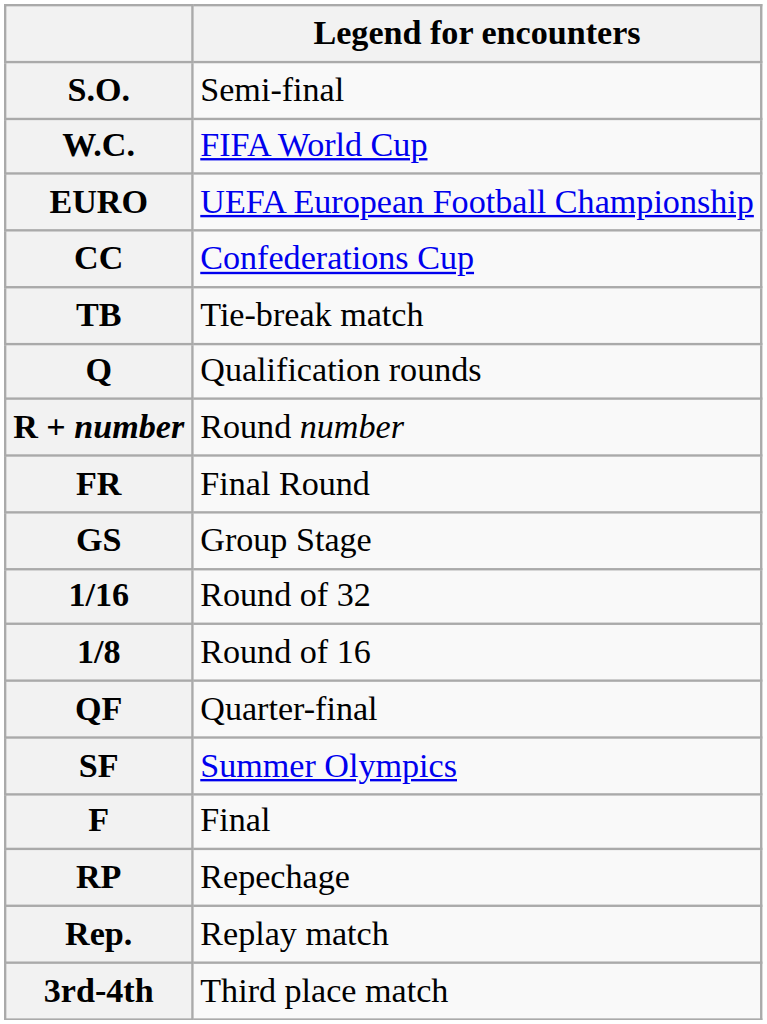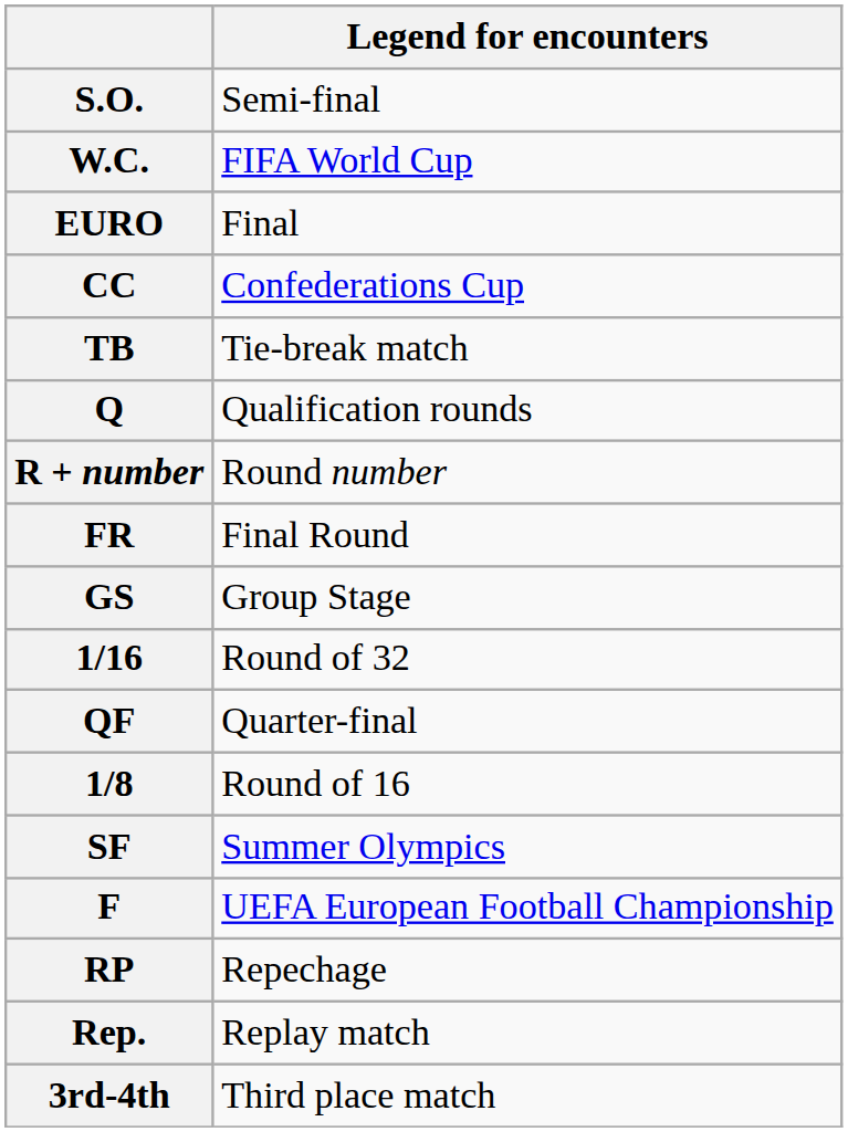EURO | Legend for encounters: UEFA European Football Championship -> Final
rows swapped: 1/8 <-> QF
F | Legend for encounters: Final -> UEFA European Football Championship
